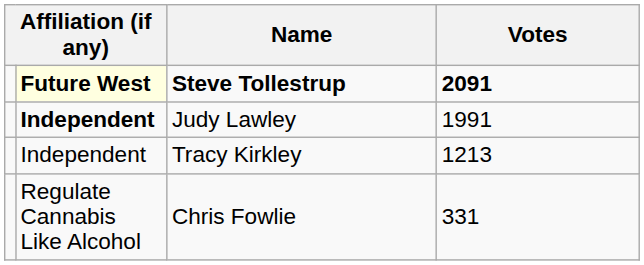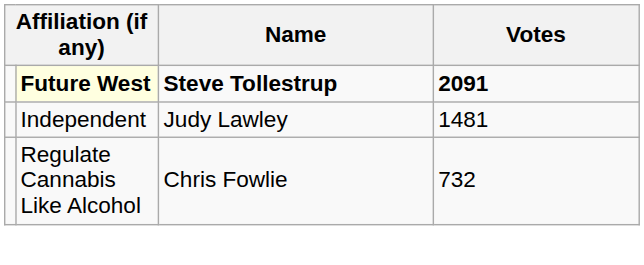Judy Lawley | column 2: bold -> normal
Judy Lawley | Votes: 1991 -> 1481
- row: Independent | Tracy Kirkley | 1213
Chris Fowlie | Votes: 331 -> 732
